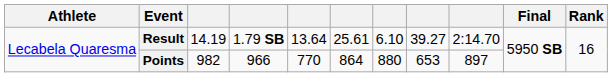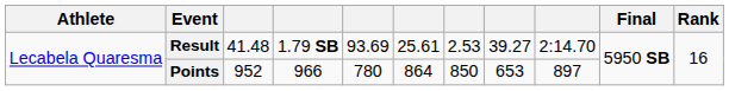Result | column 3: 14.19 -> 41.48
Result | column 5: 13.64 -> 93.69
Result | column 7: 6.10 -> 2.53
Points | column 3: 982 -> 952
Points | column 5: 770 -> 780
Points | column 7: 880 -> 850
